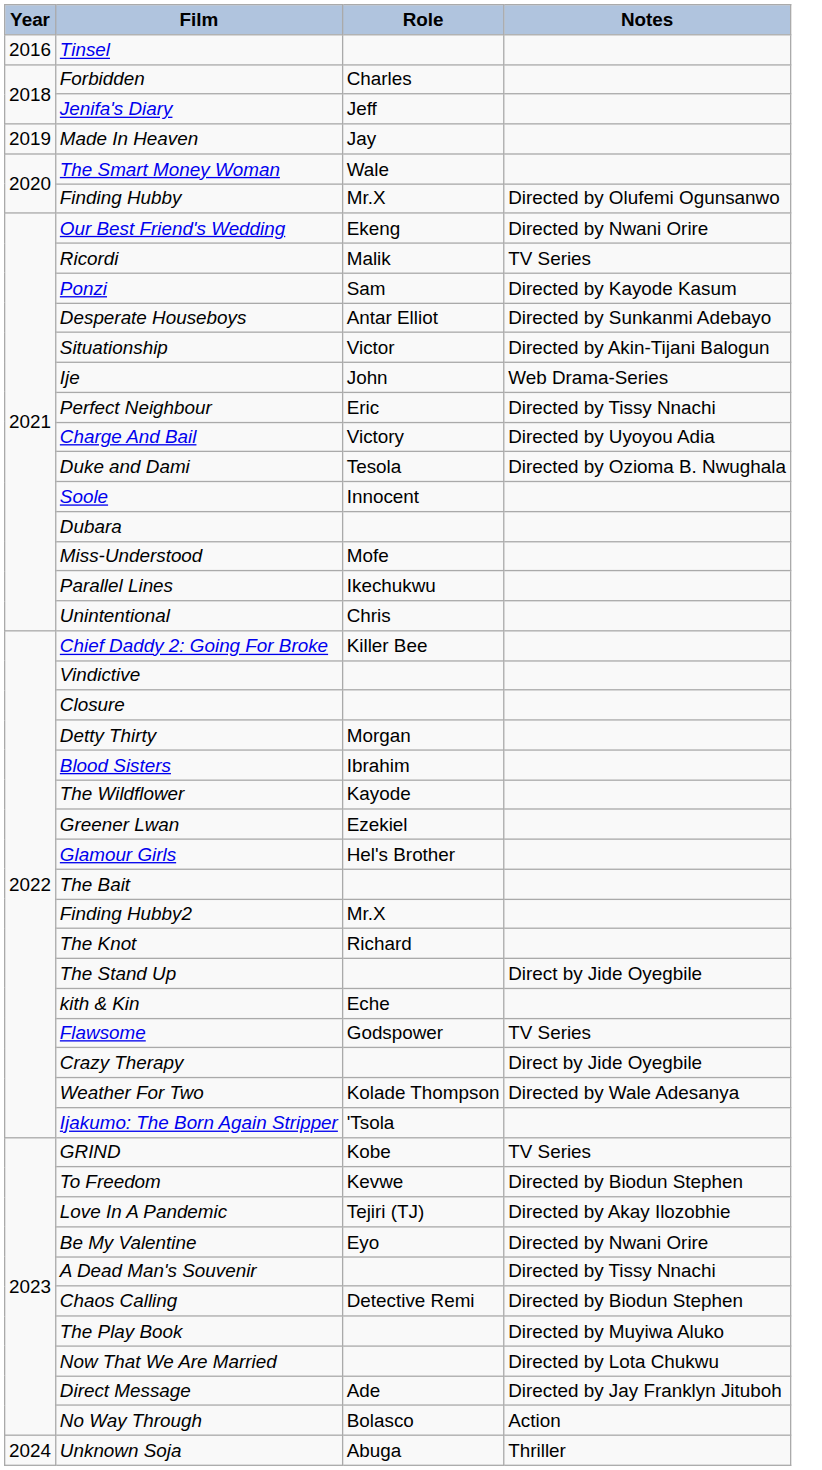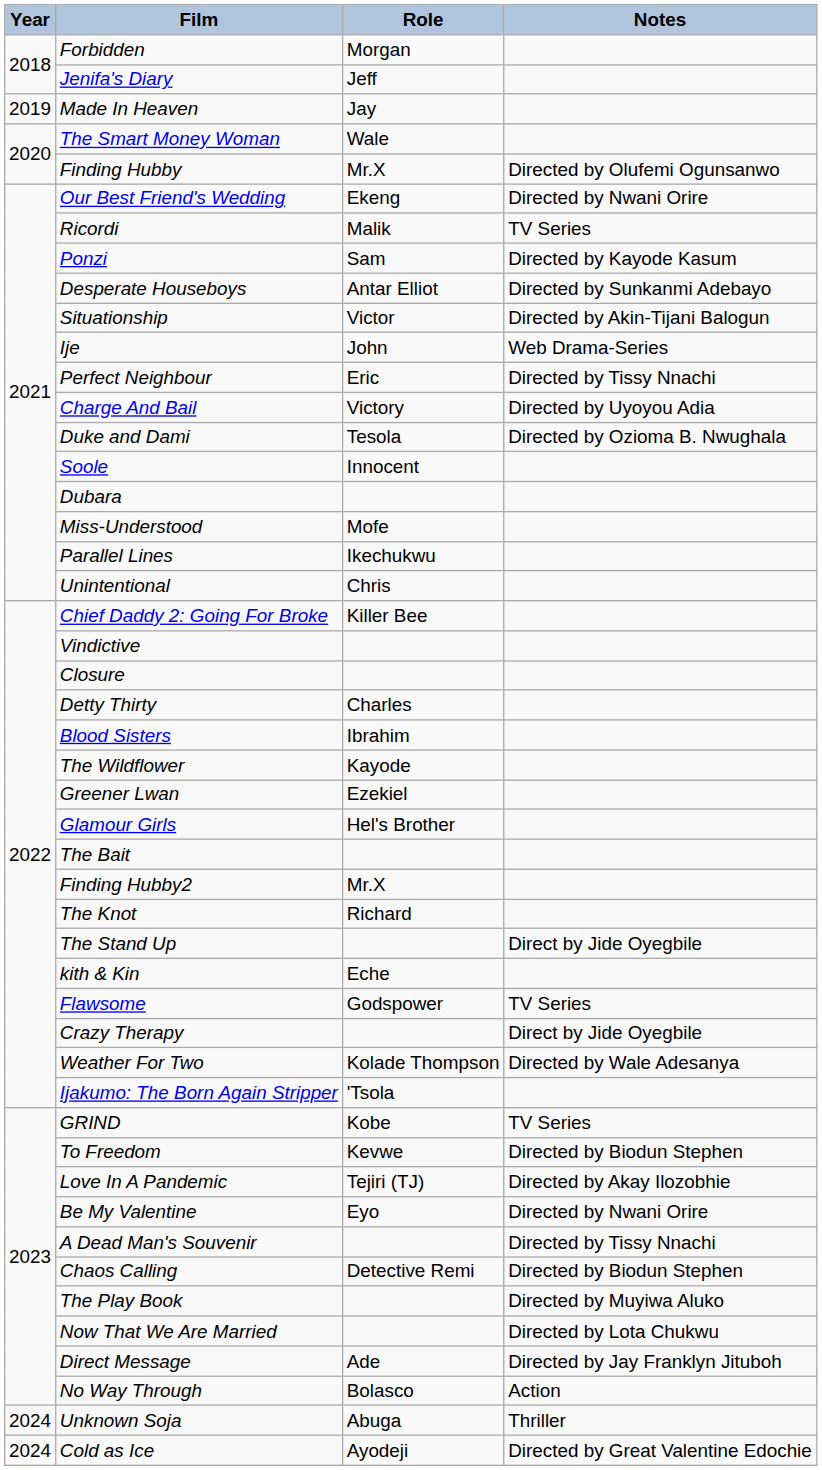- row: 2016 | Tinsel
Forbidden | Role: Charles -> Morgan
Detty Thirty | Role: Morgan -> Charles
+ row: 2024 | Cold as Ice | Ayodeji | Directed by Great Valentine Edochie
